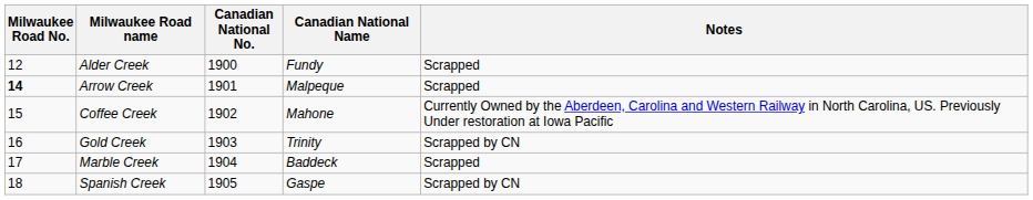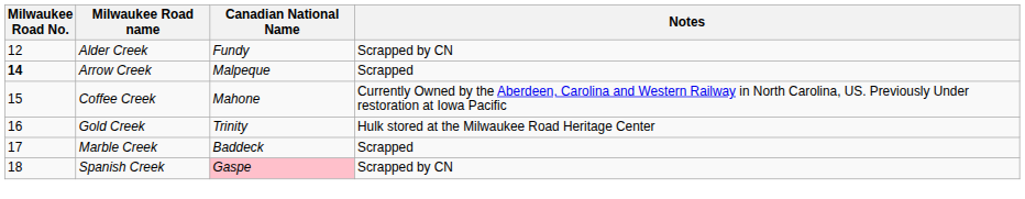- column: Canadian National No. | 1900 | 1901 | 1902 | 1903 | 1904 | 1905
Alder Creek | Notes: Scrapped -> Scrapped by CN
Gold Creek | Notes: Scrapped by CN -> Hulk stored at the Milwaukee Road Heritage Center
Spanish Creek | Canadian National Name: no background -> pink background
